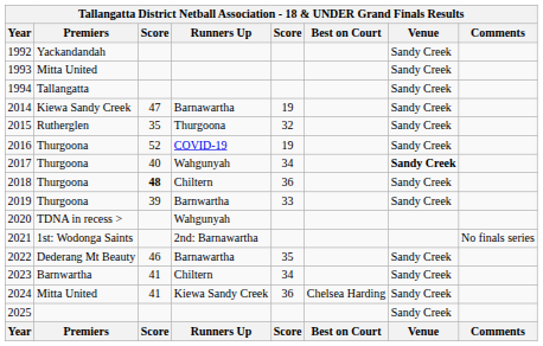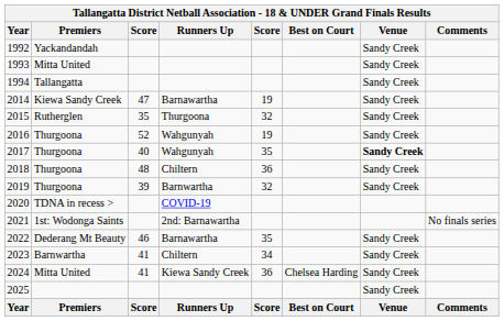2016 | Runners Up: COVID-19 -> Wahgunyah
2017 | column 5: 34 -> 35
2018 | column 3: bold -> normal
2019 | column 5: 33 -> 32
2020 | Runners Up: Wahgunyah -> COVID-19
